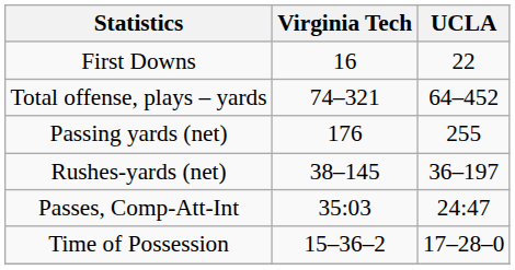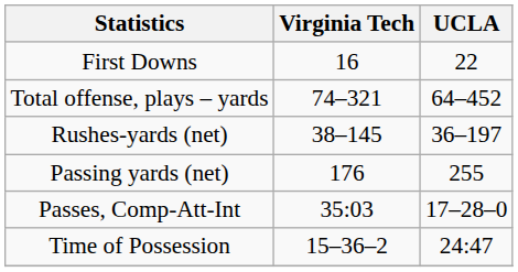rows swapped: Rushes-yards (net) <-> Passing yards (net)
Passes, Comp-Att-Int | UCLA: 24:47 -> 17–28–0
Time of Possession | UCLA: 17–28–0 -> 24:47
